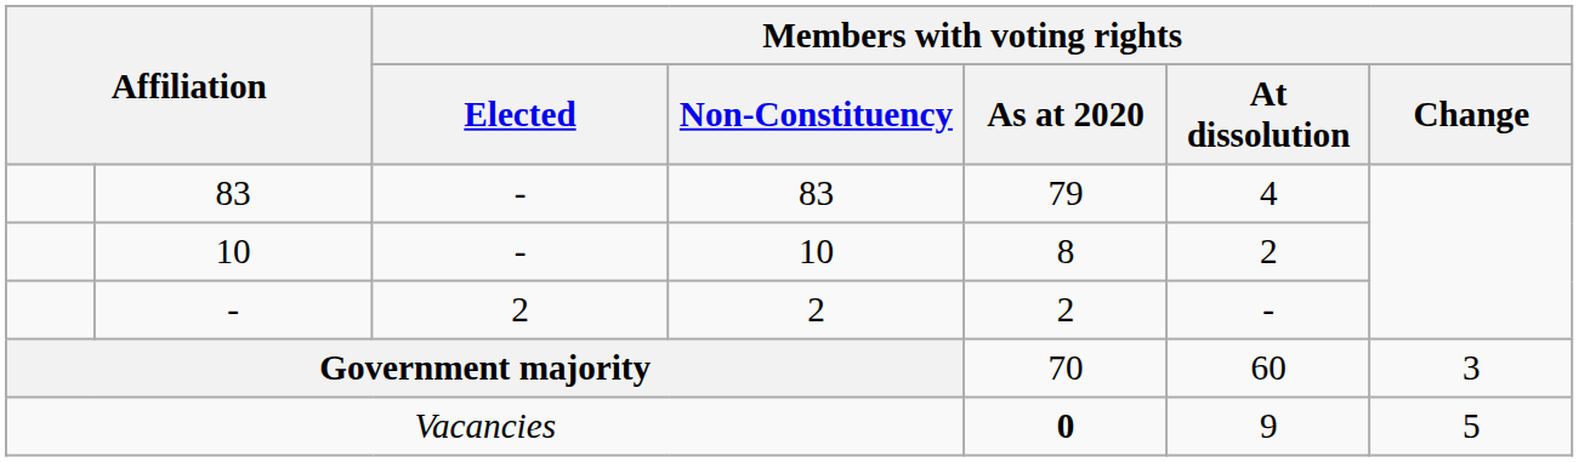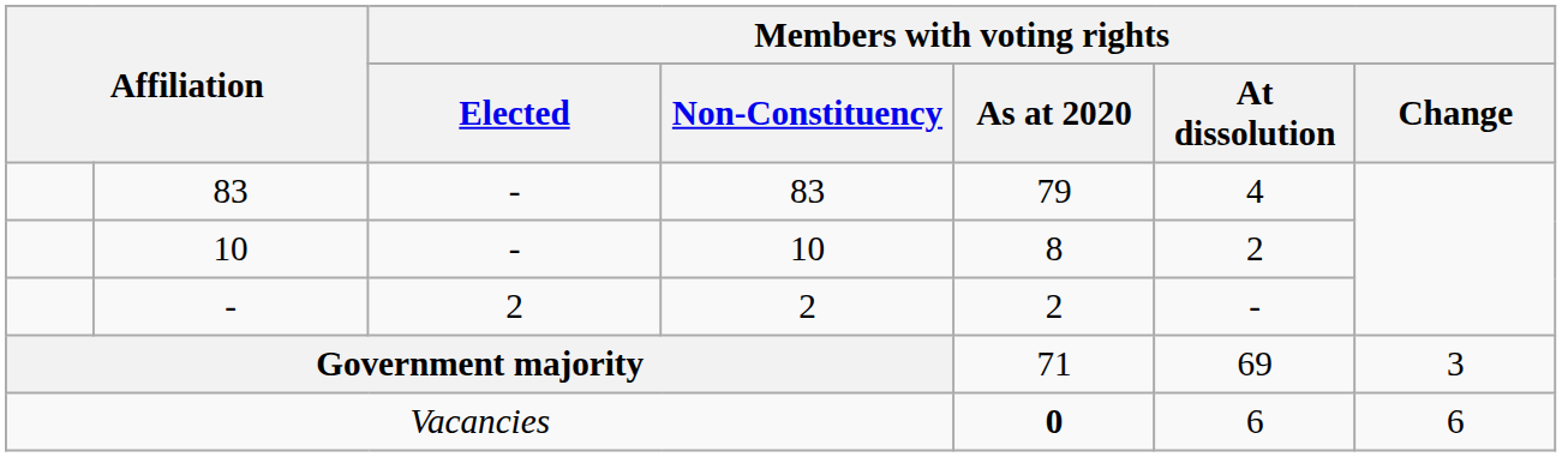Government majority | Members with voting rights / As at 2020: 70 -> 71
Government majority | Members with voting rights / At dissolution: 60 -> 69
Vacancies | Members with voting rights / At dissolution: 9 -> 6
Vacancies | Members with voting rights / Change: 5 -> 6
